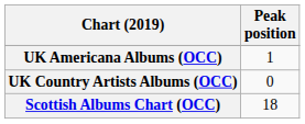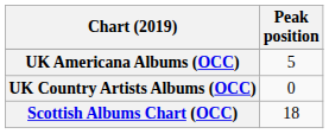UK Americana Albums (OCC) | Peak position: 1 -> 5
